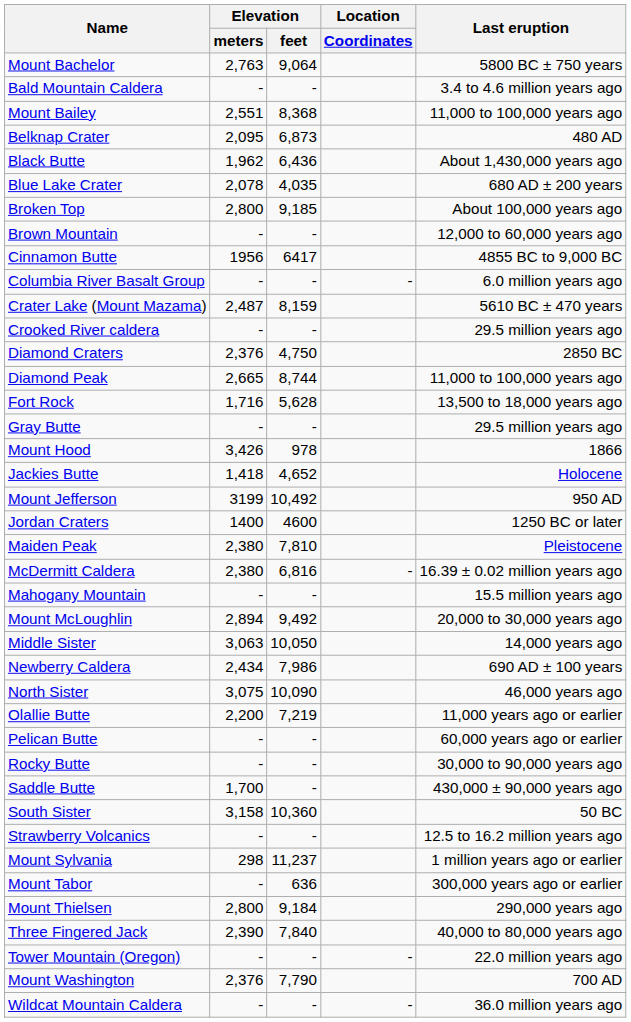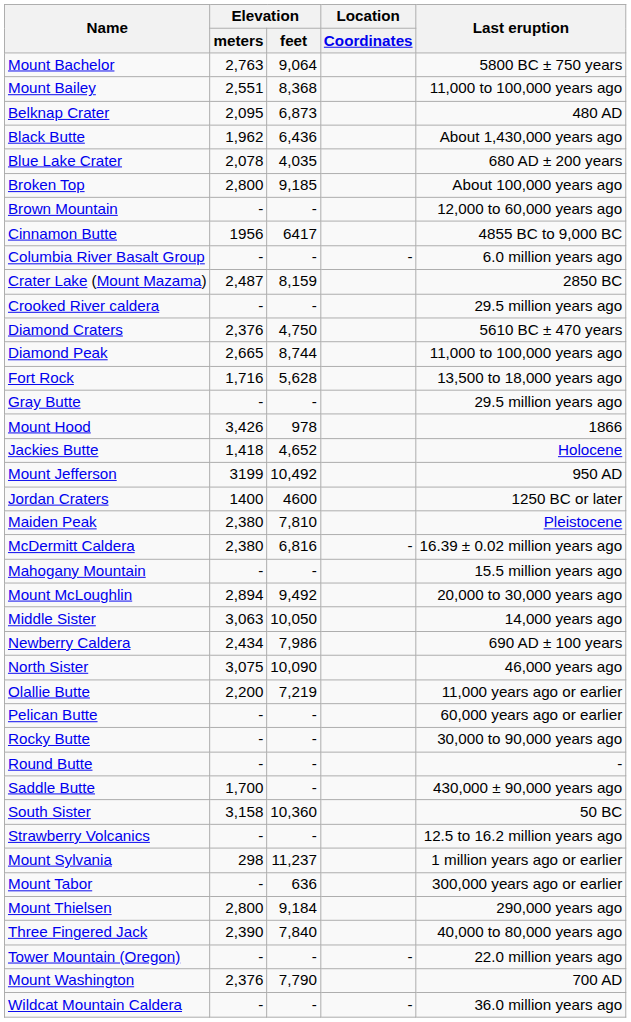- row: Bald Mountain Caldera | - | - | 3.4 to 4.6 million years ago
Crater Lake (Mount Mazama) | Last eruption: 5610 BC ± 470 years -> 2850 BC
Diamond Craters | Last eruption: 2850 BC -> 5610 BC ± 470 years
+ row: Round Butte | - | - | -
